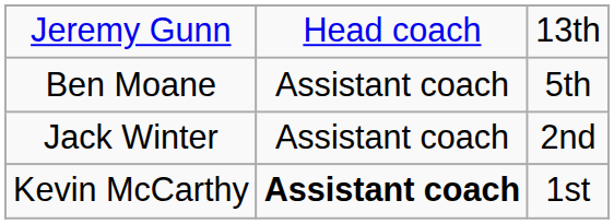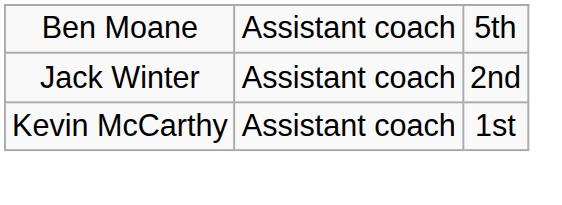- row: Jeremy Gunn | Head coach | 13th
Kevin McCarthy | column 2: bold -> normal
